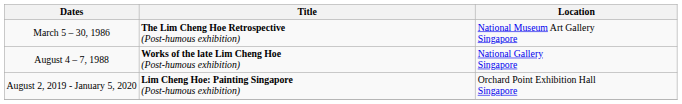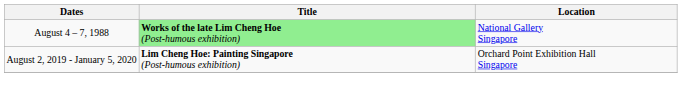- row: March 5 – 30, 1986 | The Lim Cheng Hoe Retrospective (Post-humous exhibition) | National Museum Art Gallery Singapore
August 4 – 7, 1988 | Title: no background -> lightgreen background
